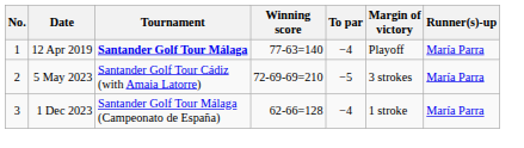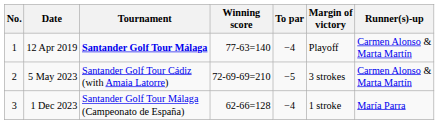12 Apr 2019 | Runner(s)-up: María Parra -> Carmen Alonso & Marta Martín
5 May 2023 | Runner(s)-up: María Parra -> Carmen Alonso & Marta Martín
